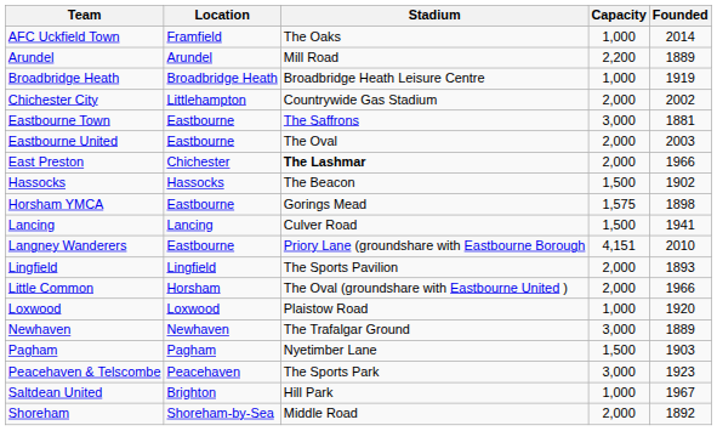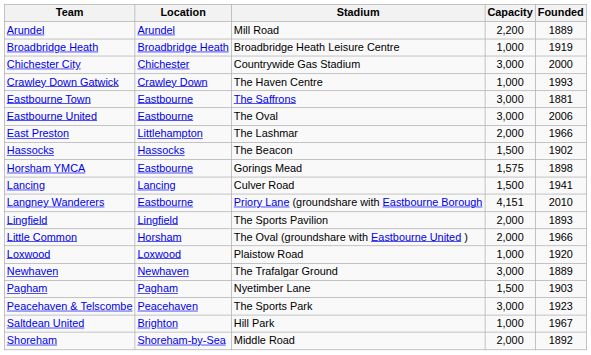- row: AFC Uckfield Town | Framfield | The Oaks | 1,000 | 2014
Chichester City | Location: Littlehampton -> Chichester
Chichester City | Capacity: 2,000 -> 3,000
Chichester City | Founded: 2002 -> 2000
+ row: Crawley Down Gatwick | Crawley Down | The Haven Centre | 1,000 | 1993
Eastbourne United | Capacity: 2,000 -> 3,000
Eastbourne United | Founded: 2003 -> 2006
East Preston | Location: Chichester -> Littlehampton
East Preston | Stadium: bold -> normal
